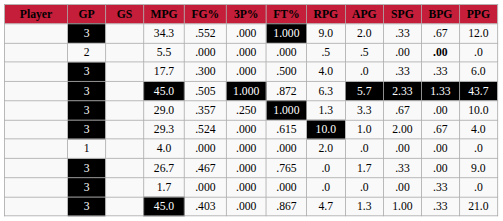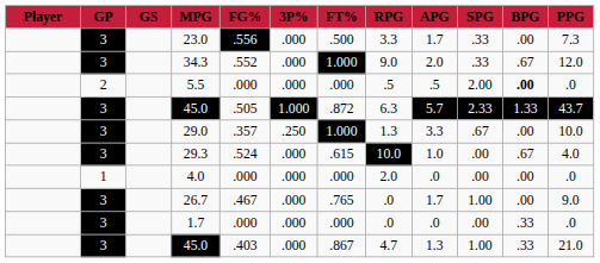+ row: 3 | 23.0 | .556 | .000 | .500 | 3.3 | 1.7 | .33 | .00 | 7.3
5.5 | SPG: .00 -> 2.00
- row: 3 | 17.7 | .300 | .000 | .500 | 4.0 | .0 | .33 | .33 | 6.0
29.3 | SPG: 2.00 -> .00
26.7 | SPG: .33 -> 1.00
